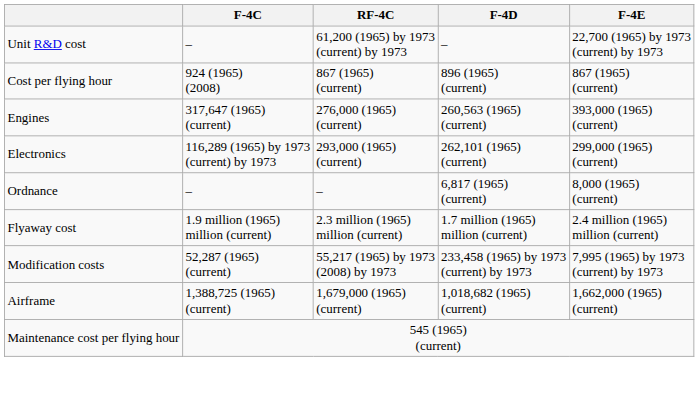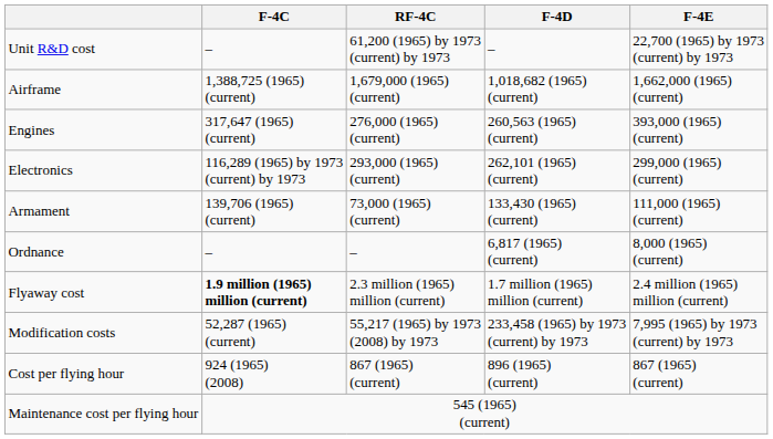rows swapped: Airframe <-> Cost per flying hour
+ row: Armament | 139,706 (1965) (current) | 73,000 (1965) (current) | 133,430 (1965) (current) | 111,000 (1965) (current)
Flyaway cost | F-4C: normal -> bold
